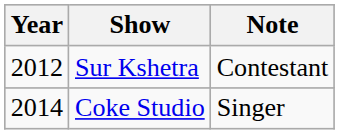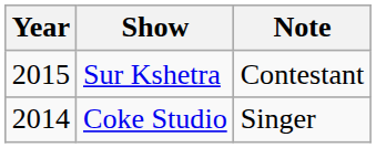Sur Kshetra | Year: 2012 -> 2015
